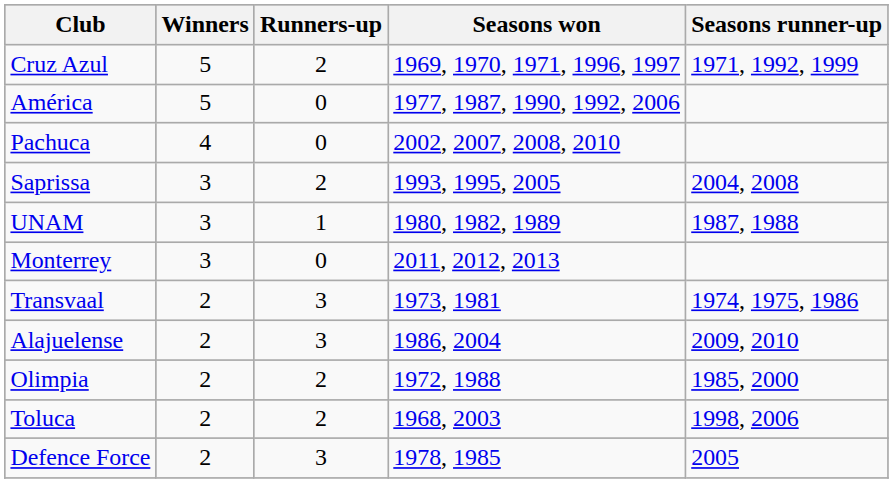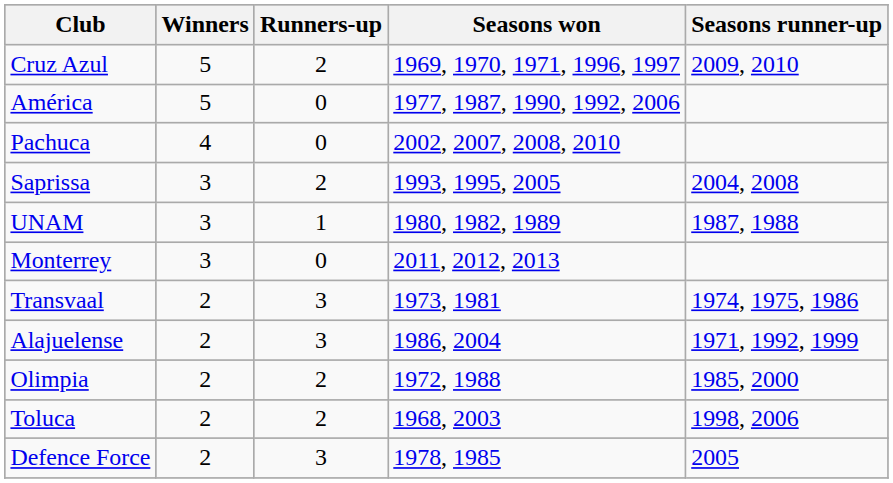Cruz Azul | Seasons runner-up: 1971, 1992, 1999 -> 2009, 2010
Alajuelense | Seasons runner-up: 2009, 2010 -> 1971, 1992, 1999
